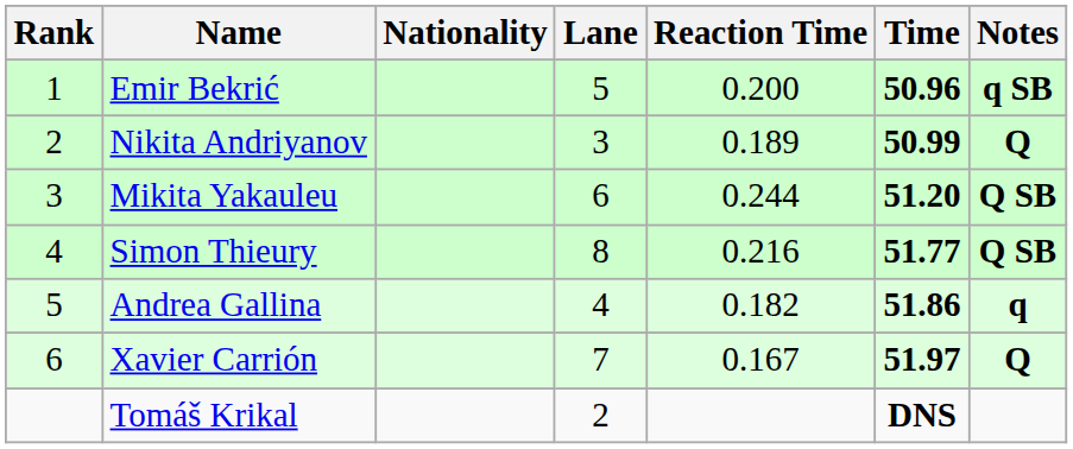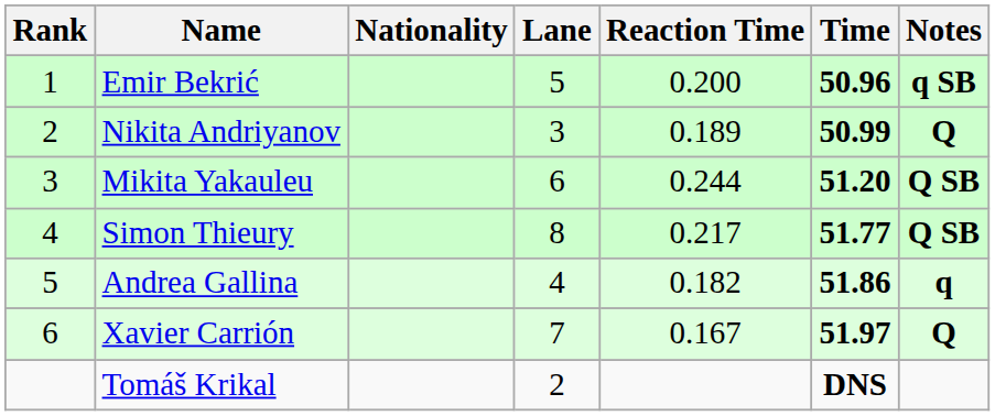Simon Thieury | Reaction Time: 0.216 -> 0.217
